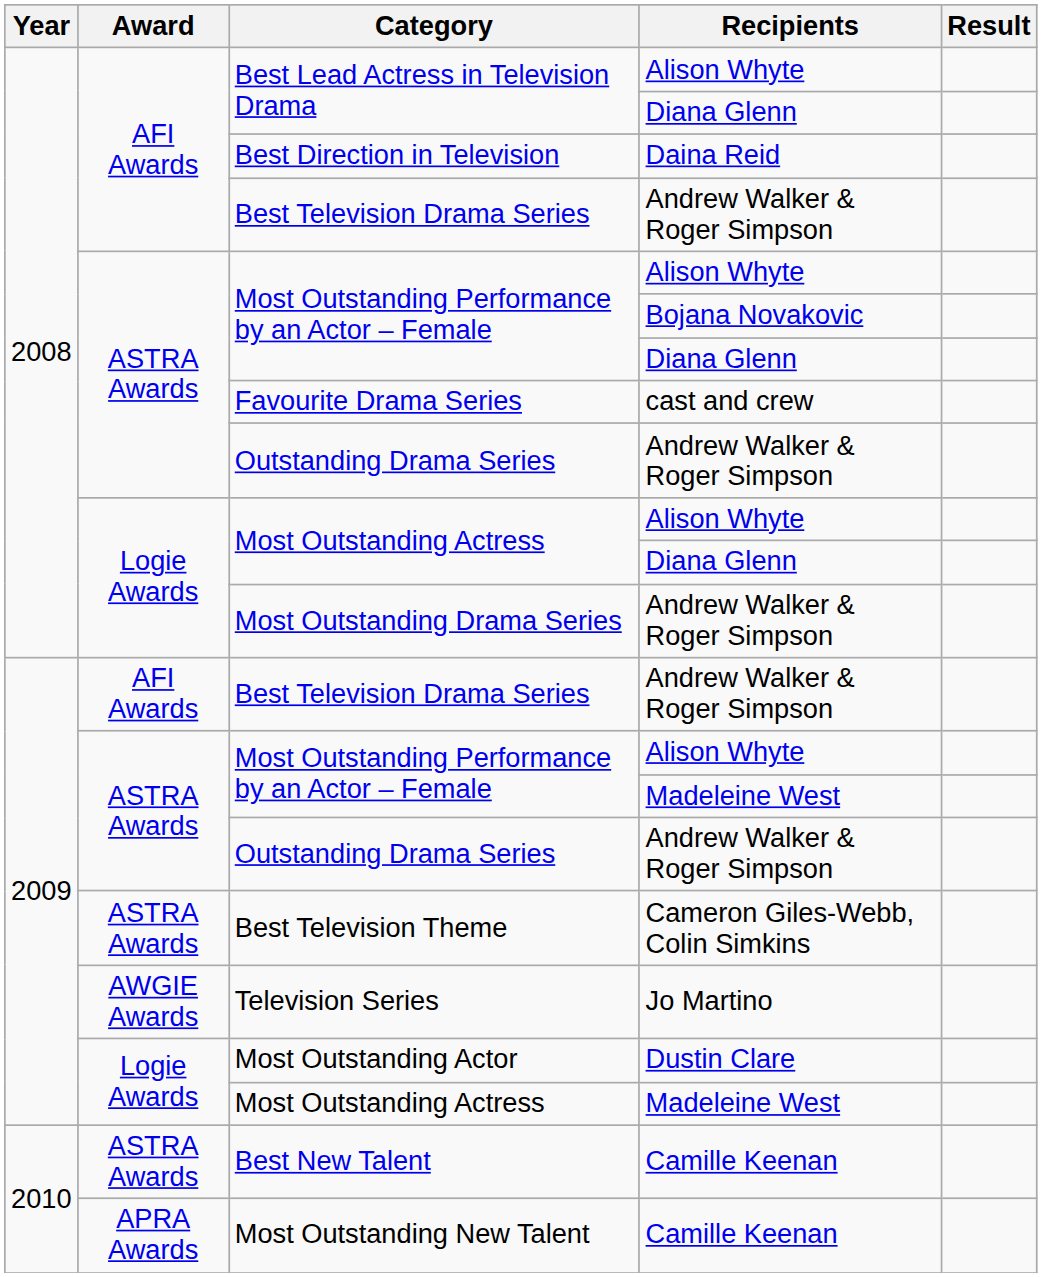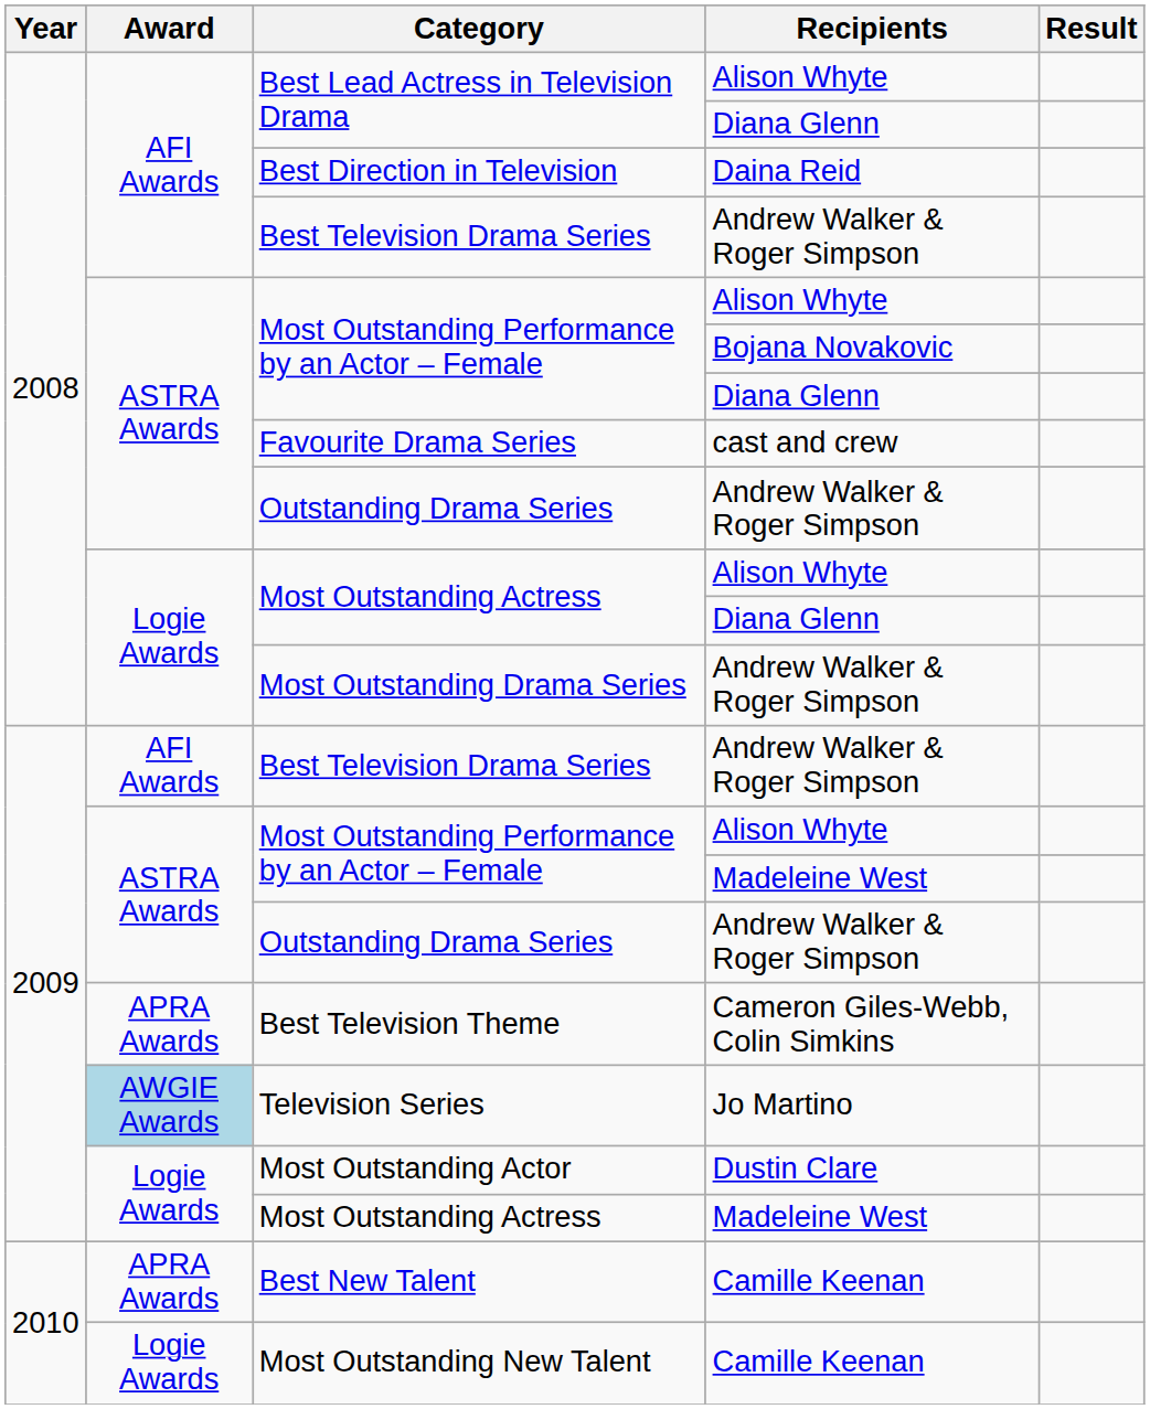Best Television Theme | Award: ASTRA Awards -> APRA Awards
Television Series | Award: no background -> lightblue background
Best New Talent | Award: ASTRA Awards -> APRA Awards
Most Outstanding New Talent | Award: APRA Awards -> Logie Awards
